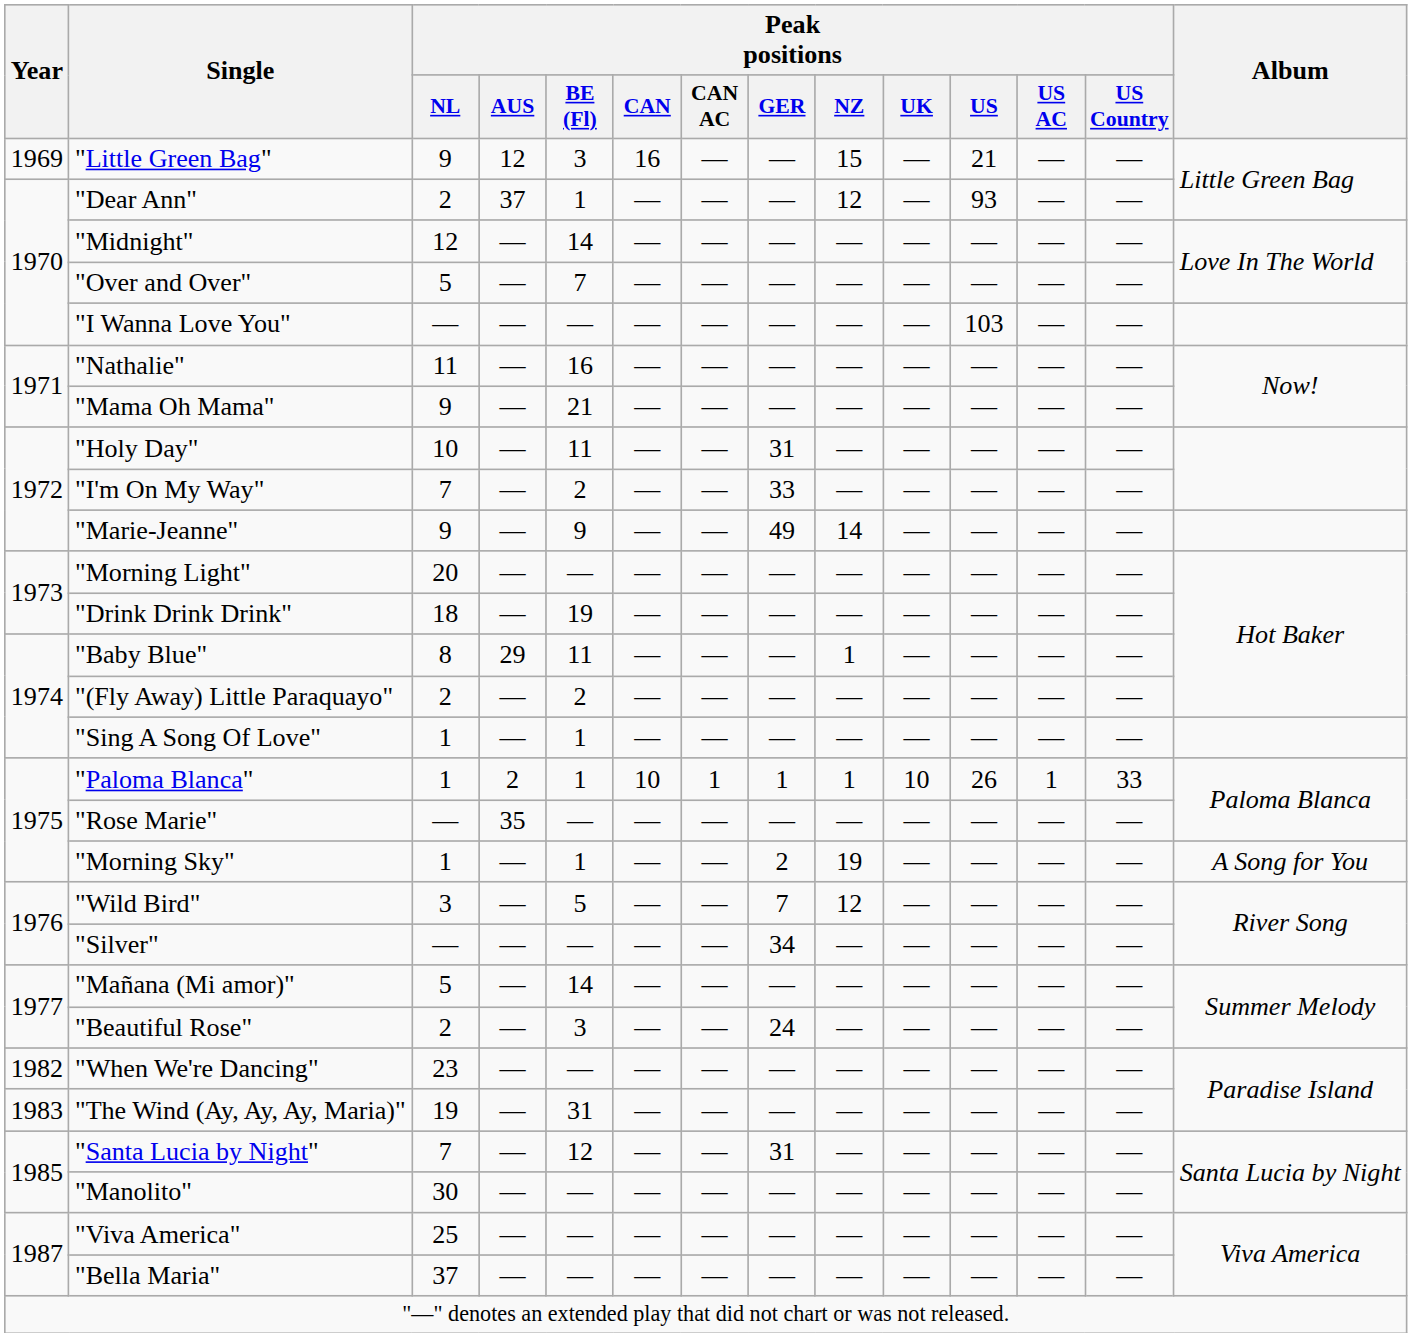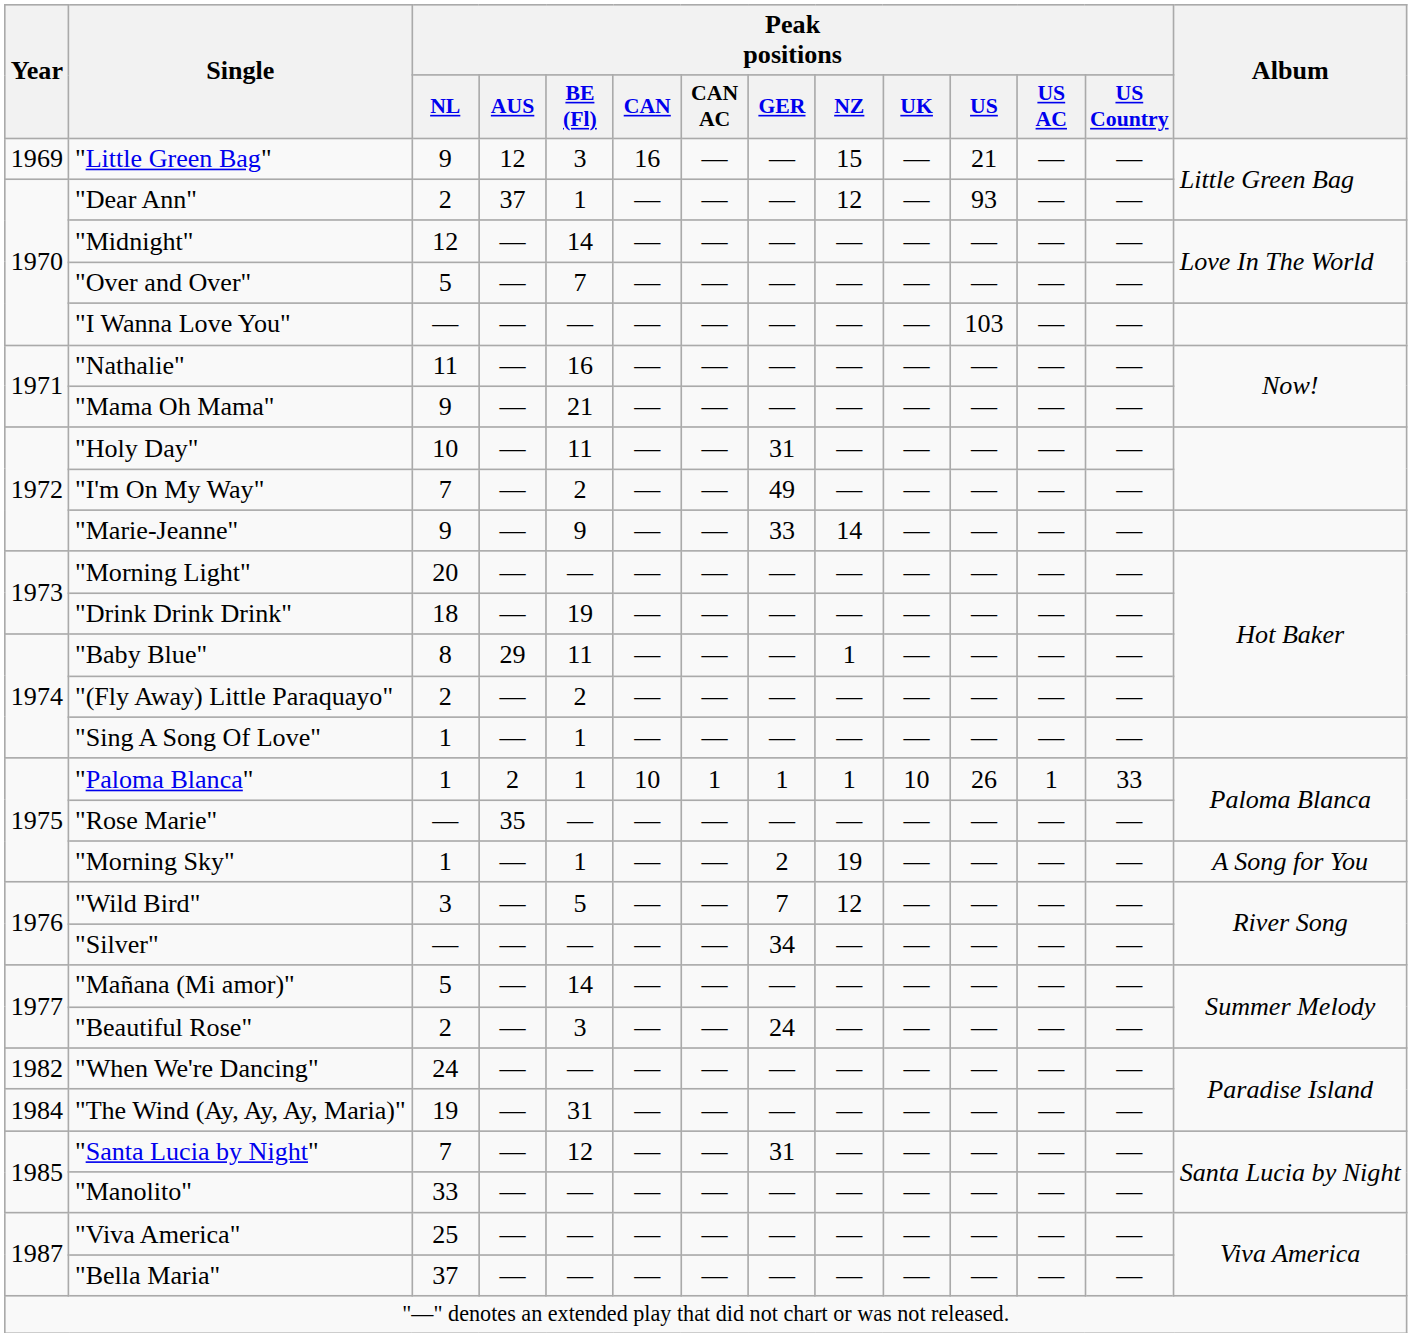"I'm On My Way" | Peak positions / GER: 33 -> 49
"Marie-Jeanne" | Peak positions / GER: 49 -> 33
"When We're Dancing" | Peak positions / NL: 23 -> 24
"The Wind (Ay, Ay, Ay, Maria)" | Year: 1983 -> 1984
"Manolito" | Peak positions / NL: 30 -> 33
